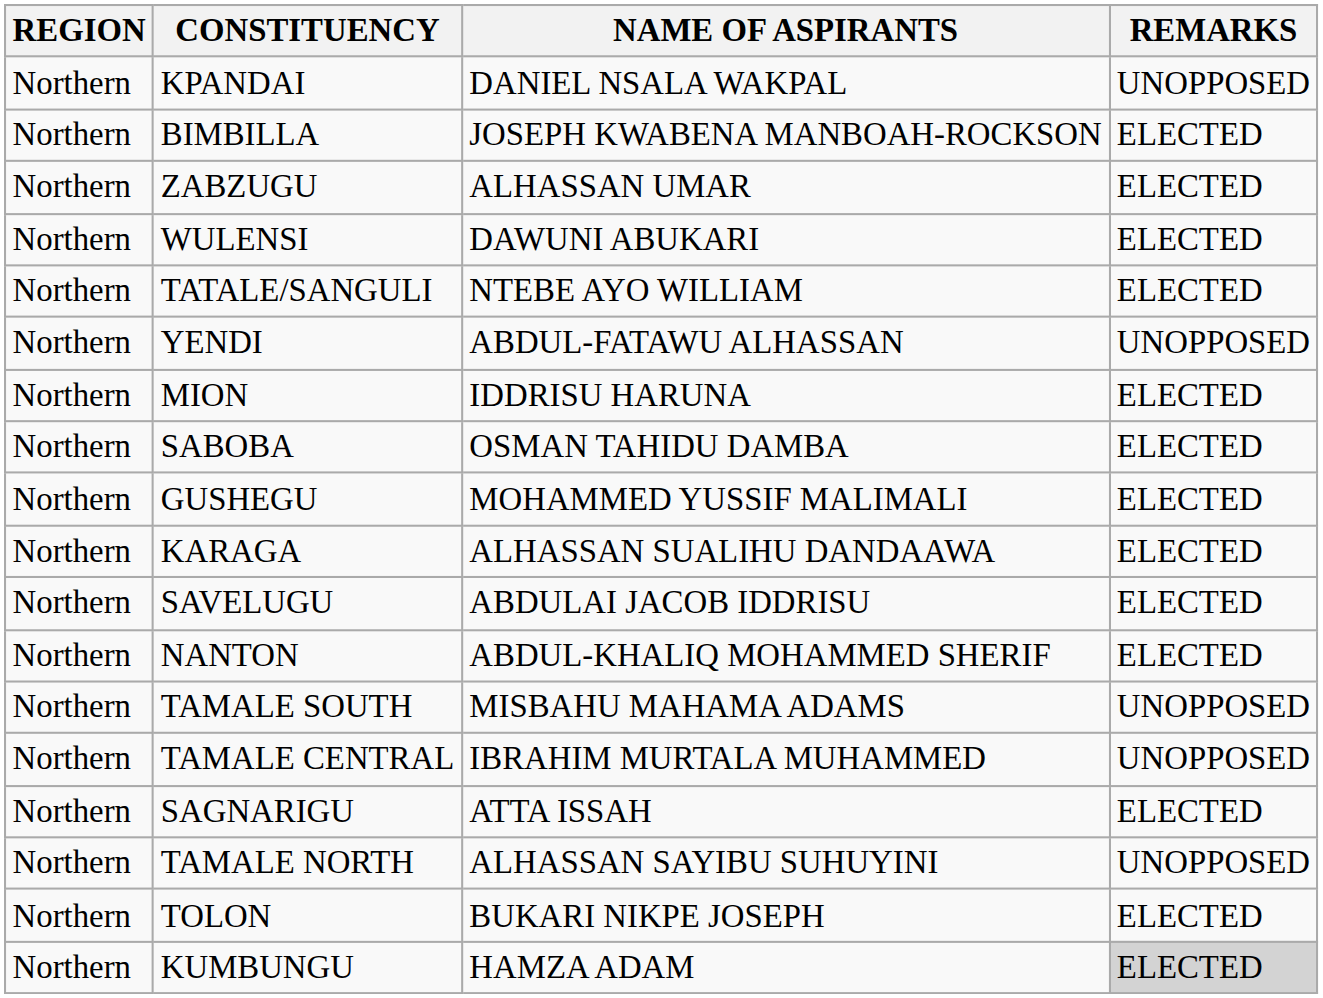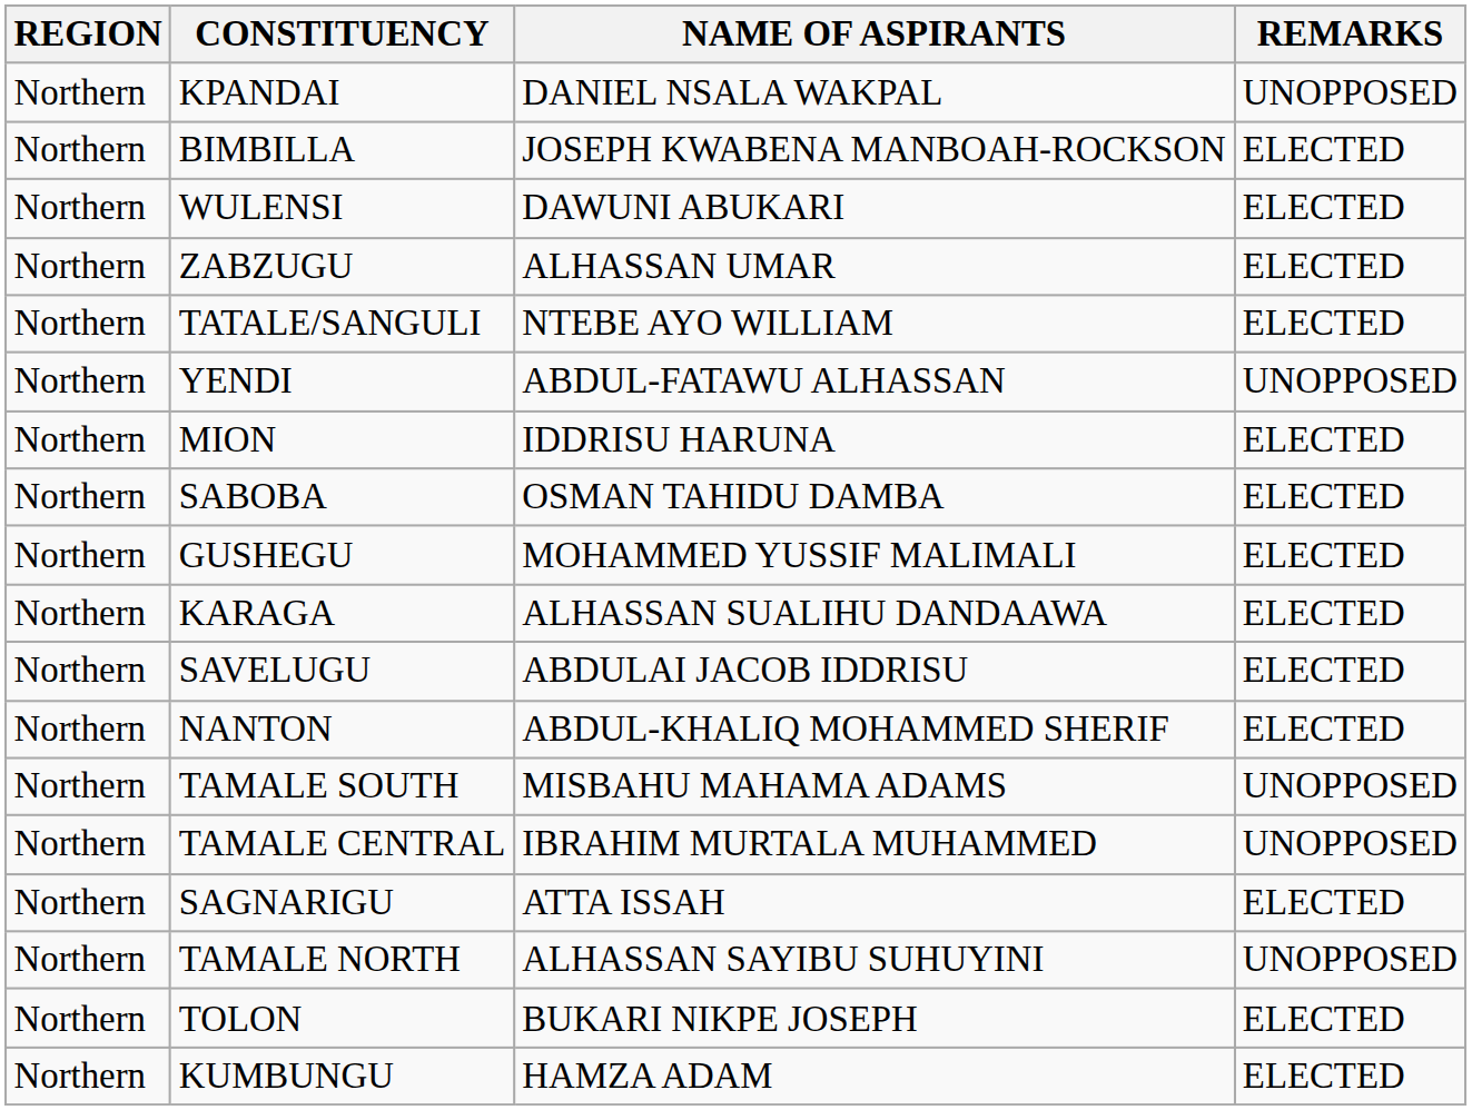rows swapped: WULENSI <-> ZABZUGU
KUMBUNGU | REMARKS: lightgrey background -> no background
